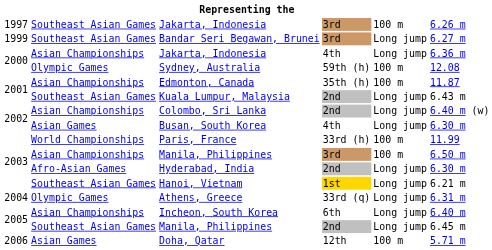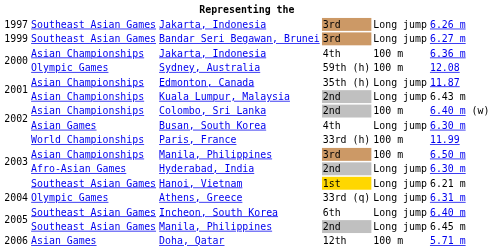Jakarta, Indonesia / 3rd | column 5: 100 m -> Long jump
Jakarta, Indonesia / 4th | column 5: Long jump -> 100 m
Edmonton, Canada | column 5: 100 m -> Long jump
Kuala Lumpur, Malaysia | column 2: Southeast Asian Games -> Asian Championships
Colombo, Sri Lanka | column 5: Long jump -> 100 m
Incheon, South Korea | column 2: Asian Championships -> Southeast Asian Games
